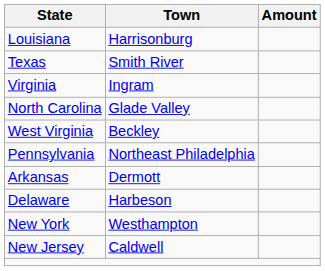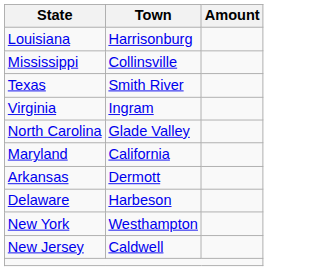+ row: Mississippi | Collinsville
- row: West Virginia | Beckley
+ row: Maryland | California
- row: Pennsylvania | Northeast Philadelphia
